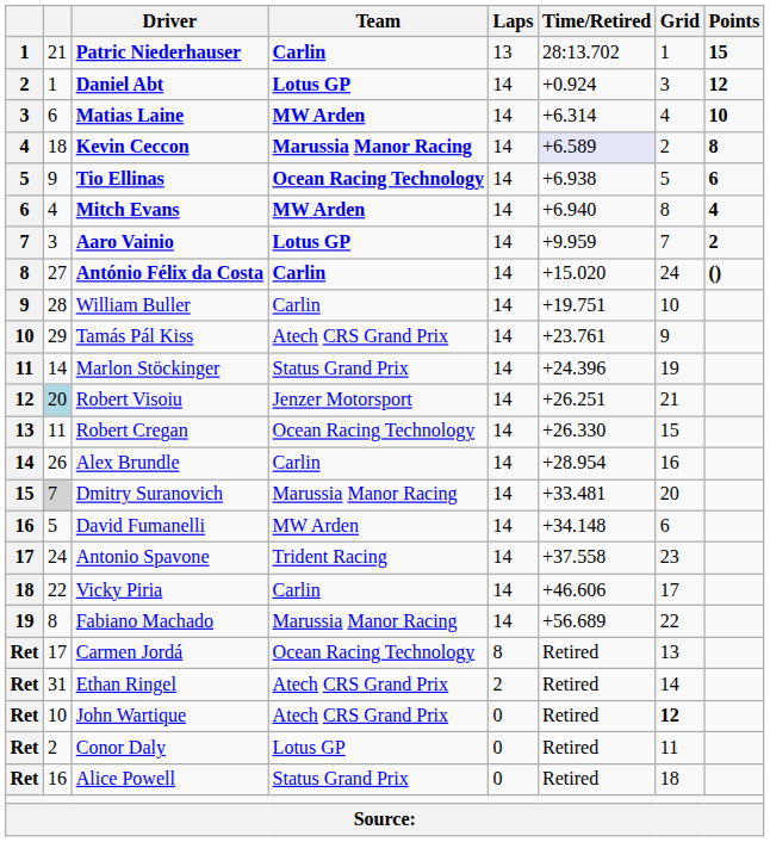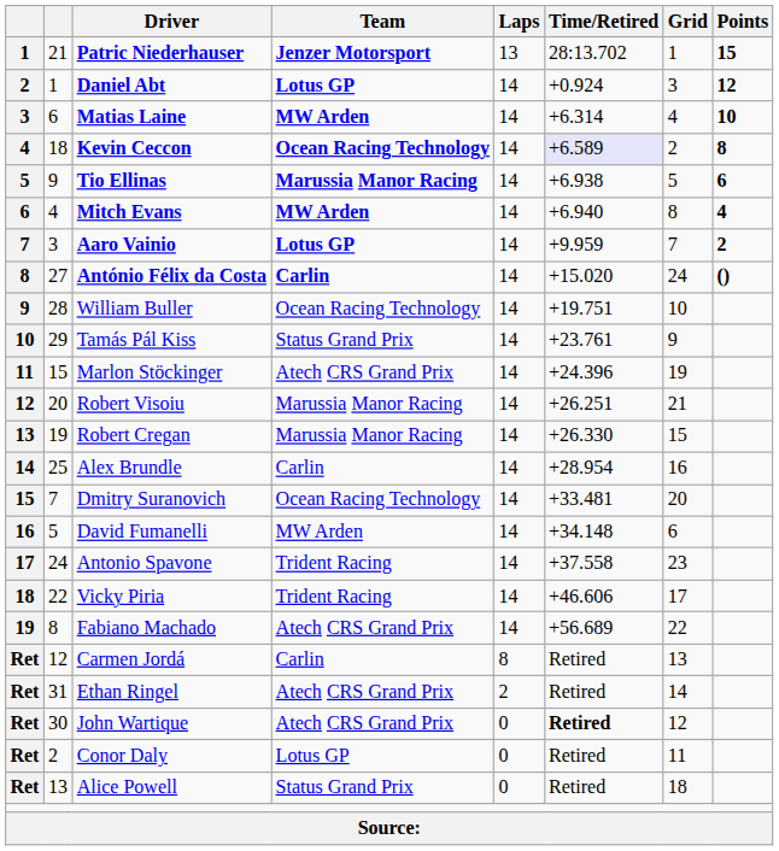Patric Niederhauser | Team: Carlin -> Jenzer Motorsport
Kevin Ceccon | Team: Marussia Manor Racing -> Ocean Racing Technology
Tio Ellinas | Team: Ocean Racing Technology -> Marussia Manor Racing
William Buller | Team: Carlin -> Ocean Racing Technology
Tamás Pál Kiss | Team: Atech CRS Grand Prix -> Status Grand Prix
Marlon Stöckinger | column 2: 14 -> 15
Marlon Stöckinger | Team: Status Grand Prix -> Atech CRS Grand Prix
Robert Visoiu | column 2: lightblue background -> no background
Robert Visoiu | Team: Jenzer Motorsport -> Marussia Manor Racing
Robert Cregan | column 2: 11 -> 19
Robert Cregan | Team: Ocean Racing Technology -> Marussia Manor Racing
Alex Brundle | column 2: 26 -> 25
Dmitry Suranovich | column 2: lightgrey background -> no background
Dmitry Suranovich | Team: Marussia Manor Racing -> Ocean Racing Technology
Vicky Piria | Team: Carlin -> Trident Racing
Fabiano Machado | Team: Marussia Manor Racing -> Atech CRS Grand Prix
Carmen Jordá | column 2: 17 -> 12
Carmen Jordá | Team: Ocean Racing Technology -> Carlin
John Wartique | column 2: 10 -> 30
John Wartique | Time/Retired: normal -> bold
John Wartique | Grid: bold -> normal
Alice Powell | column 2: 16 -> 13
